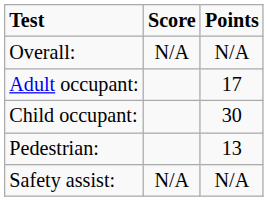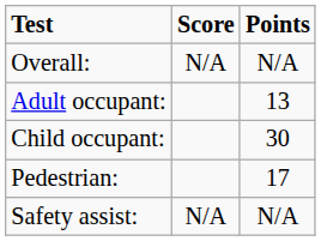Adult occupant: | Points: 17 -> 13
Pedestrian: | Points: 13 -> 17
